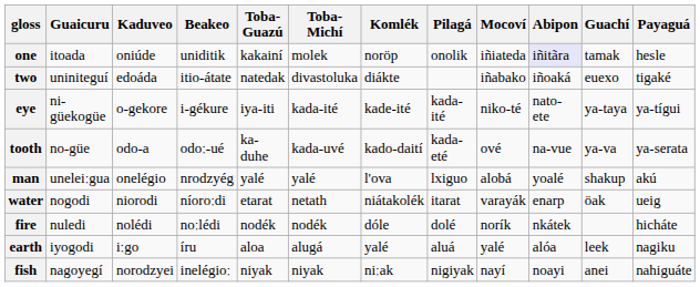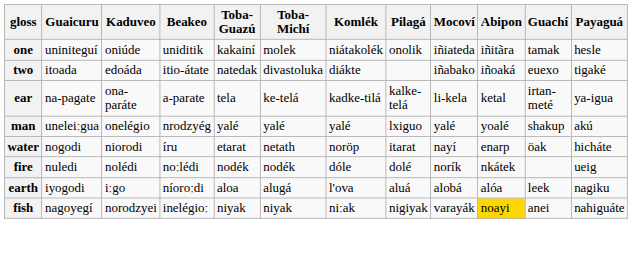one | Guaicuru: itoada -> uniniteguí
one | Komlék: noröp -> niátakolék
one | Abipon: lavender background -> no background
two | Guaicuru: uniniteguí -> itoada
- row: eye | ni-güekogüe | o-gekore | i-gékure | iya-iti | kada-ité | kade-ité | kada-ité | niko-té | nato-ete | ya-taya | ya-tígui
+ row: ear | na-pagate | ona-paráte | a-parate | tela | ke-telá | kadke-tilá | kalke-telá | li-kela | ketal | irtan-meté | ya-igua
- row: tooth | no-güe | odo-a | odoː-ué | ka-duhe | kada-uvé | kado-daití | kada-eté | ové | na-vue | ya-va | ya-serata
man | Komlék: l'ova -> yalé
man | Mocoví: alobá -> yalé
water | Beakeo: níoroːdi -> íru
water | Komlék: niátakolék -> noröp
water | Mocoví: varayák -> nayí
water | Payaguá: ueig -> hicháte
fire | Payaguá: hicháte -> ueig
earth | Beakeo: íru -> níoroːdi
earth | Komlék: yalé -> l'ova
earth | Mocoví: yalé -> alobá
fish | Mocoví: nayí -> varayák
fish | Abipon: no background -> gold background
